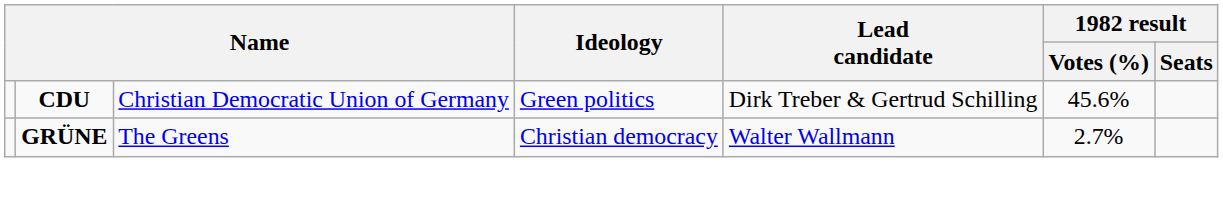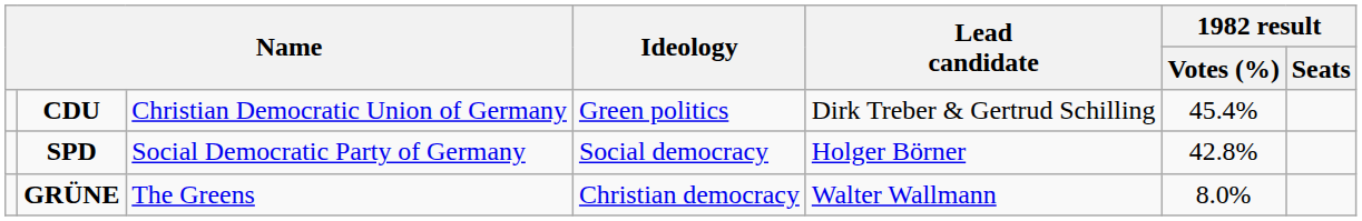CDU | 1982 result / Votes (%): 45.6% -> 45.4%
+ row: SPD | Social Democratic Party of Germany | Social democracy | Holger Börner | 42.8%
GRÜNE | 1982 result / Votes (%): 2.7% -> 8.0%
